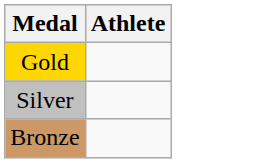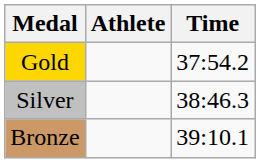+ column: Time | 37:54.2 | 38:46.3 | 39:10.1
